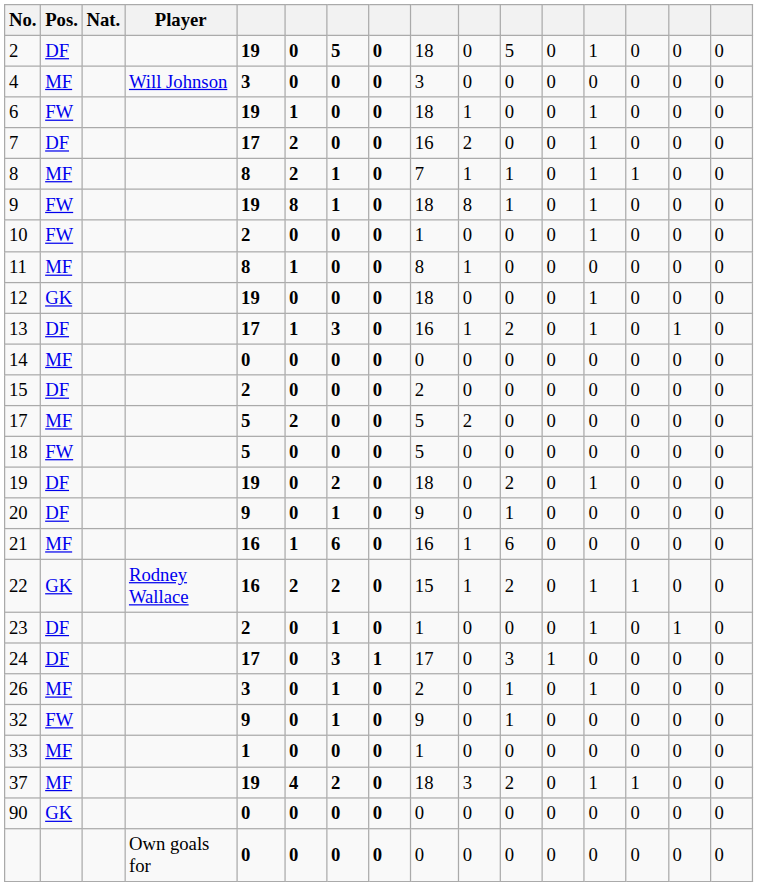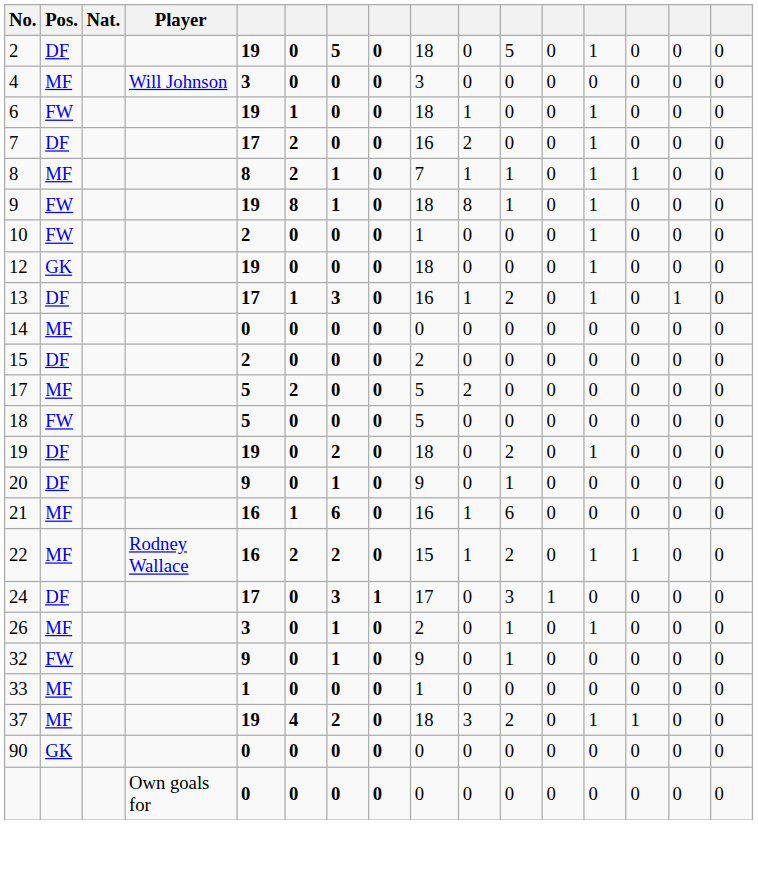- row: 11 | MF | 8 | 1 | 0 | 0 | 8 | 1 | 0 | 0 | 0 | 0 | 0 | 0
22 | Pos.: GK -> MF
- row: 23 | DF | 2 | 0 | 1 | 0 | 1 | 0 | 0 | 0 | 1 | 0 | 1 | 0
